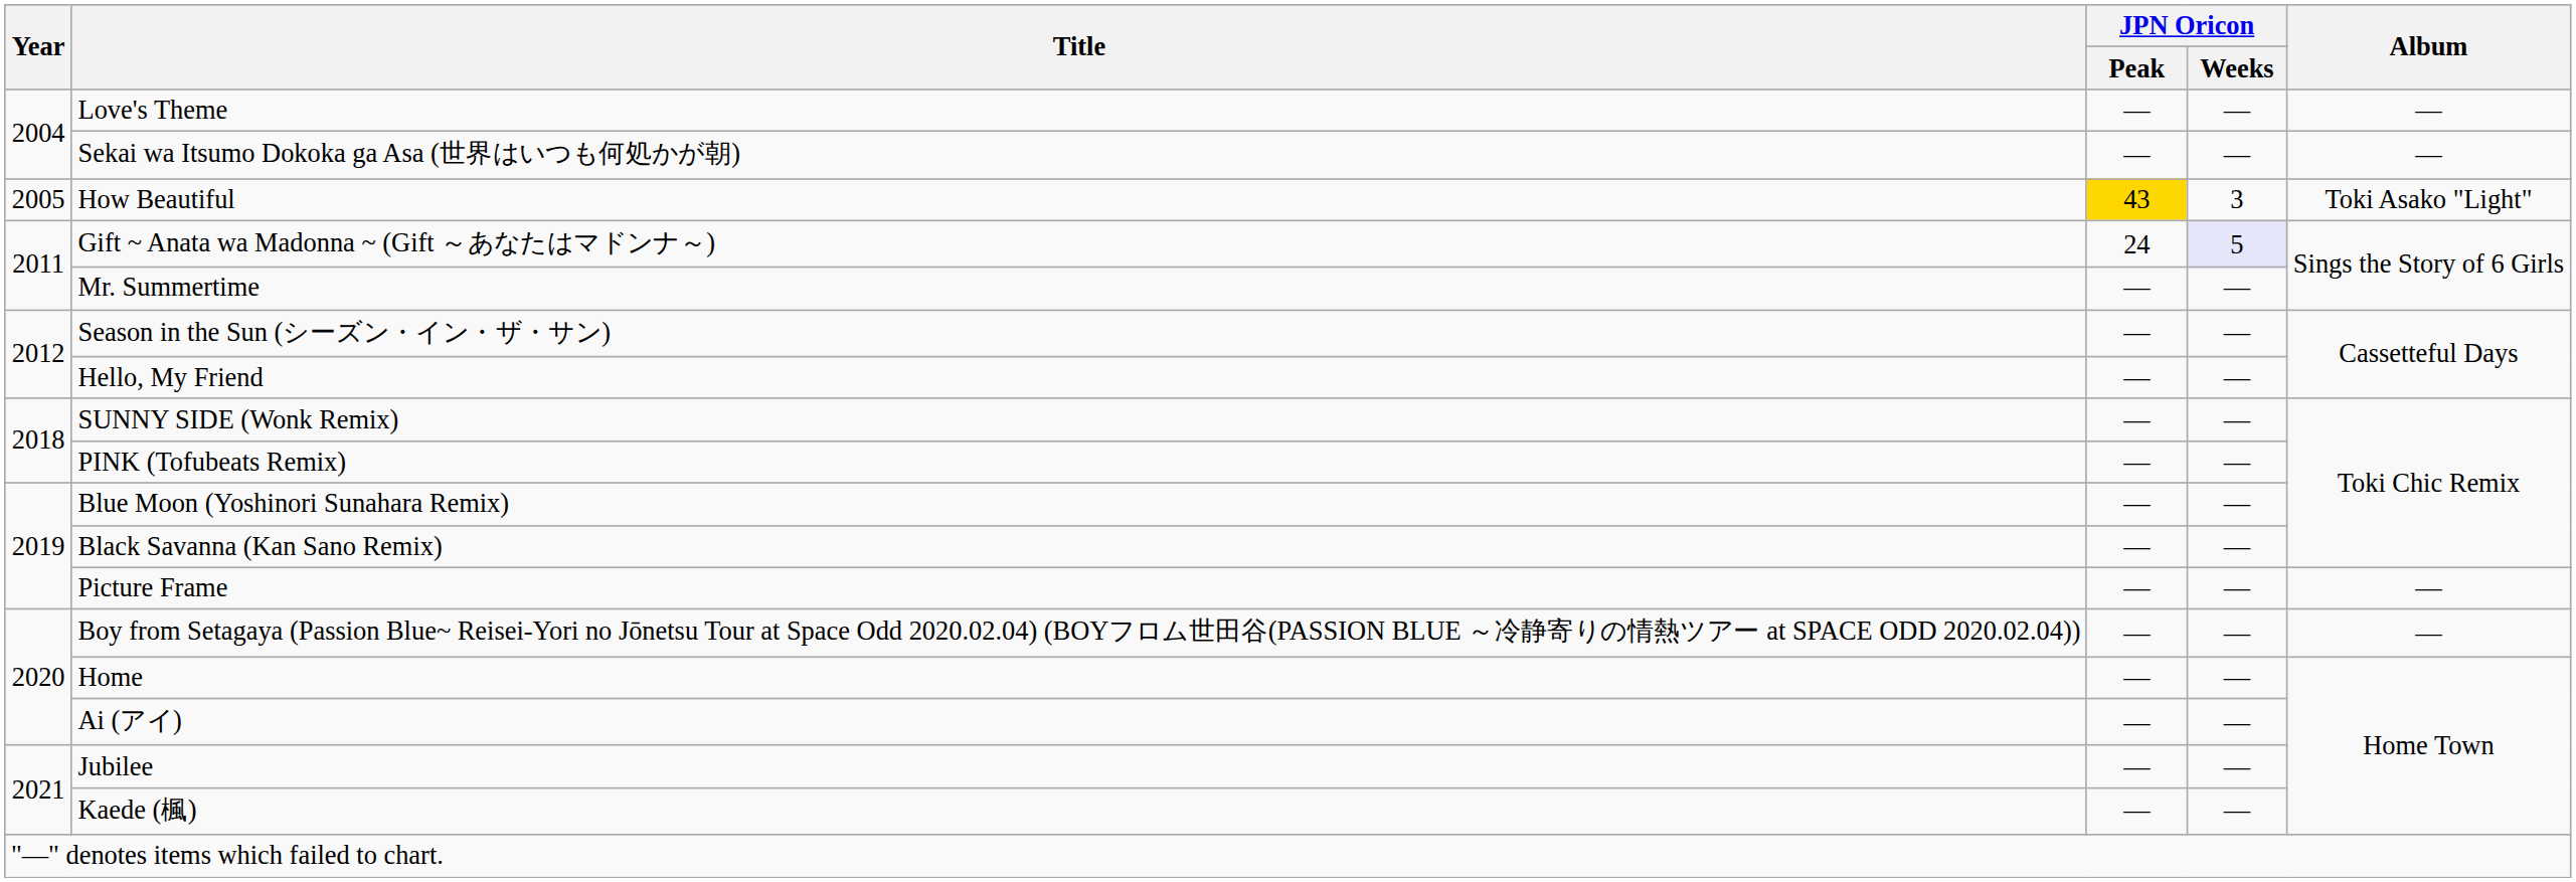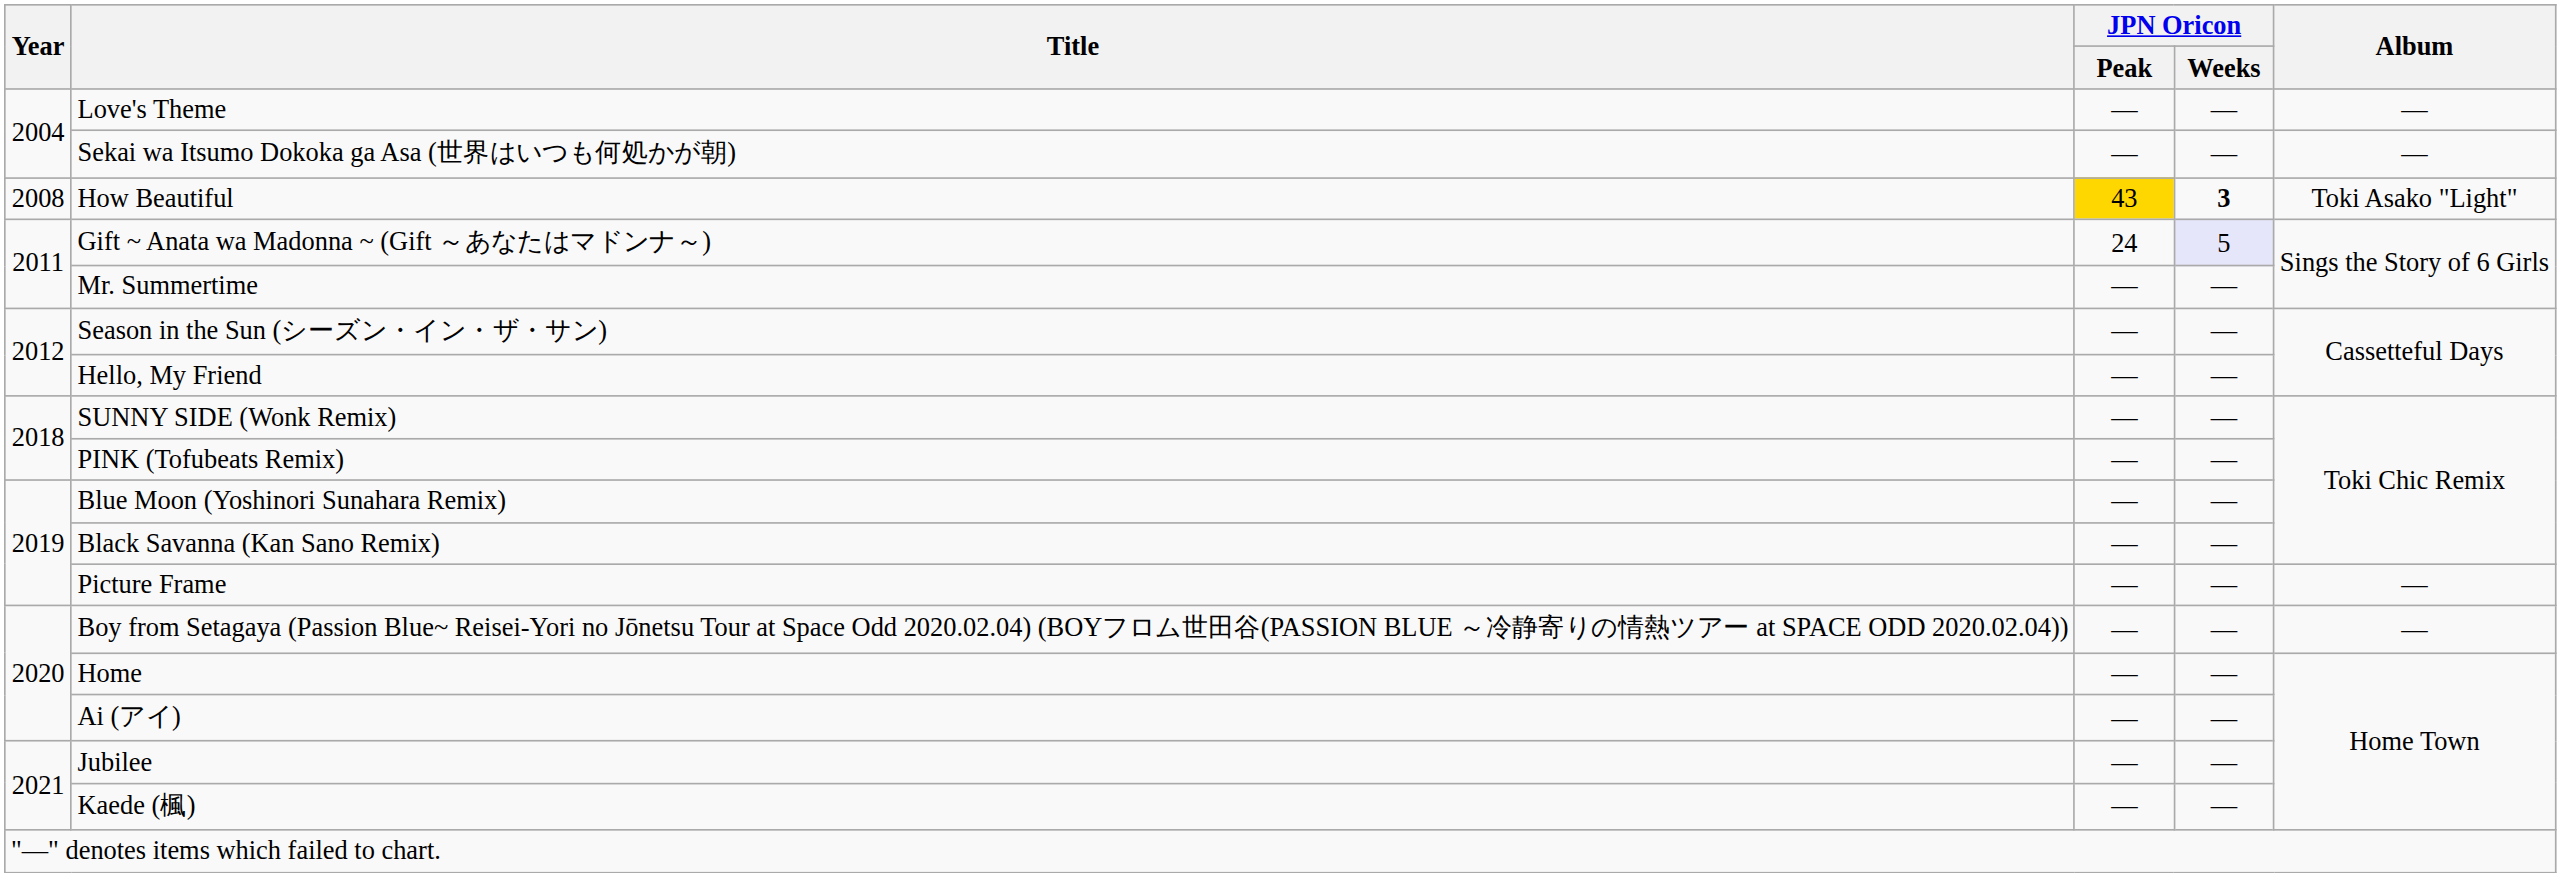How Beautiful | Year: 2005 -> 2008
How Beautiful | JPN Oricon / Weeks: normal -> bold
